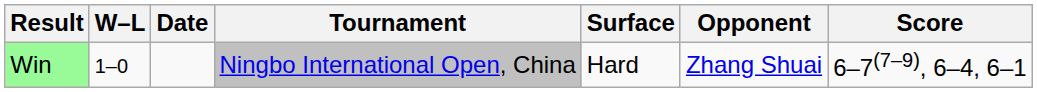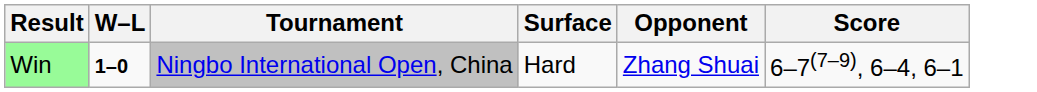- column: Date
Win | W–L: normal -> bold
